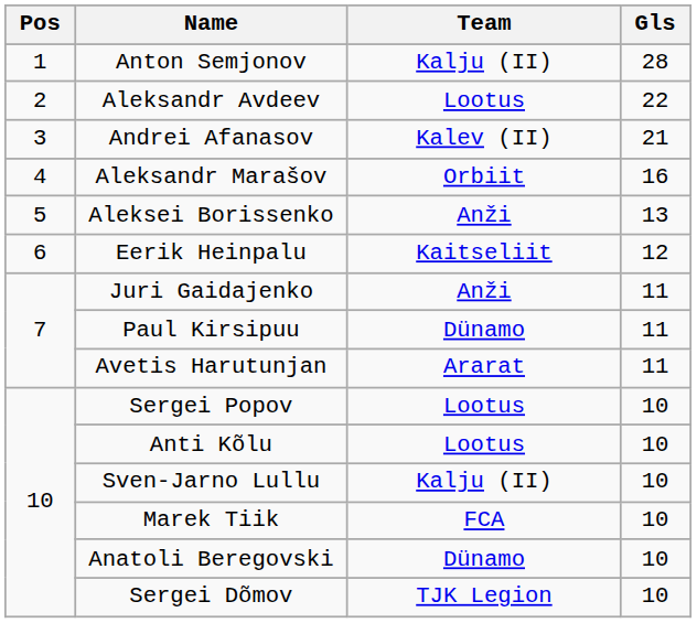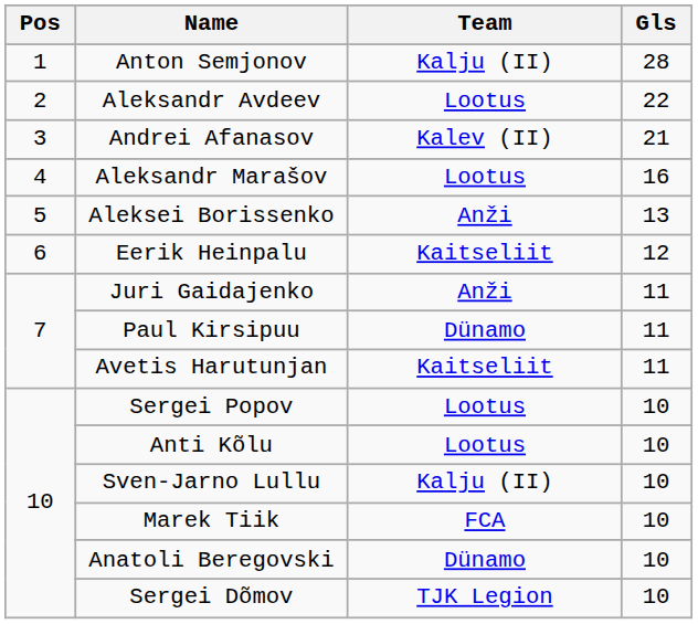Aleksandr Marašov | Team: Orbiit -> Lootus
Avetis Harutunjan | Team: Ararat -> Kaitseliit
